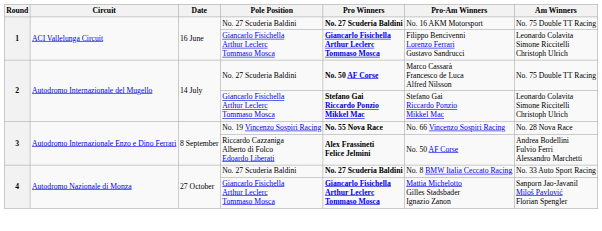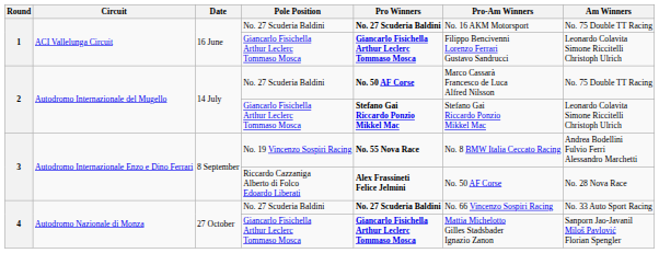3 / No. 19 Vincenzo Sospiri Racing | Pro-Am Winners: No. 66 Vincenzo Sospiri Racing -> No. 8 BMW Italia Ceccato Racing
3 / No. 19 Vincenzo Sospiri Racing | Am Winners: No. 28 Nova Race -> Andrea Bodellini Fulvio Ferri Alessandro Marchetti
3 / Riccardo Cazzaniga Alberto di Folco Edoardo Liberati | Am Winners: Andrea Bodellini Fulvio Ferri Alessandro Marchetti -> No. 28 Nova Race
4 / No. 27 Scuderia Baldini | Pro-Am Winners: No. 8 BMW Italia Ceccato Racing -> No. 66 Vincenzo Sospiri Racing
